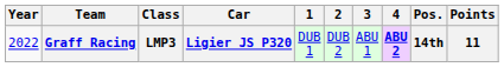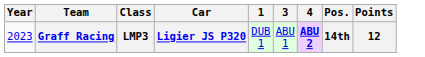- column: 2 | DUB 2
Graff Racing | Year: 2022 -> 2023
Graff Racing | Points: 11 -> 12
